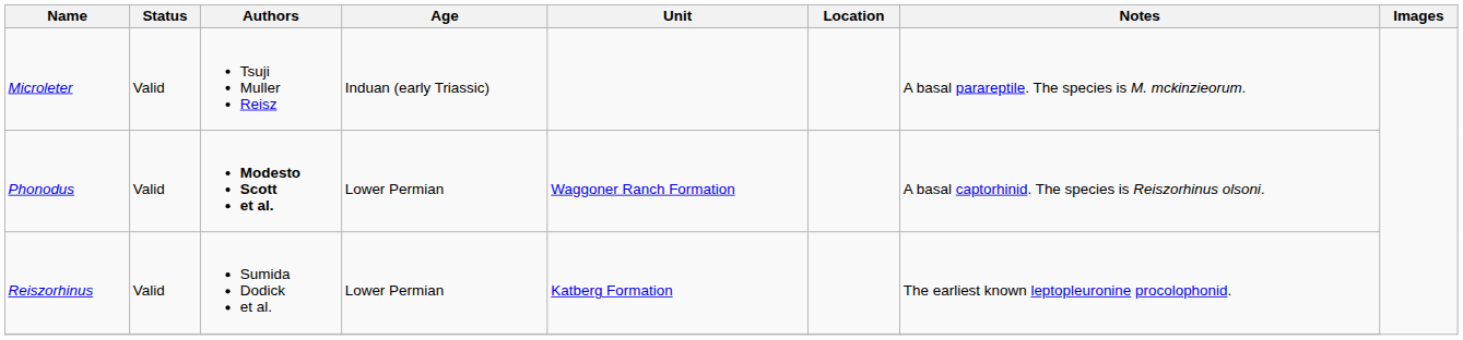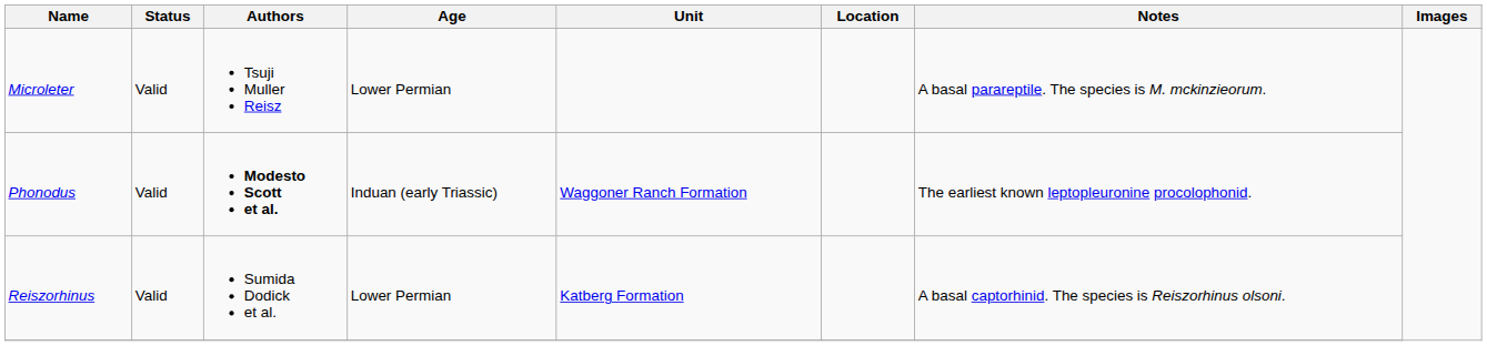Microleter | Age: Induan (early Triassic) -> Lower Permian
Phonodus | Age: Lower Permian -> Induan (early Triassic)
Phonodus | Notes: A basal captorhinid. The species is Reiszorhinus olsoni. -> The earliest known leptopleuronine procolophonid.
Reiszorhinus | Notes: The earliest known leptopleuronine procolophonid. -> A basal captorhinid. The species is Reiszorhinus olsoni.
